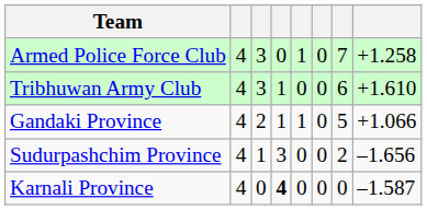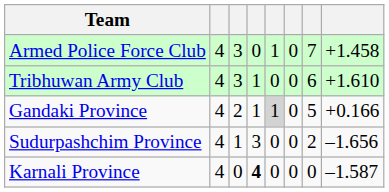Armed Police Force Club | column 8: +1.258 -> +1.458
Gandaki Province | column 5: no background -> lightgrey background
Gandaki Province | column 8: +1.066 -> +0.166
